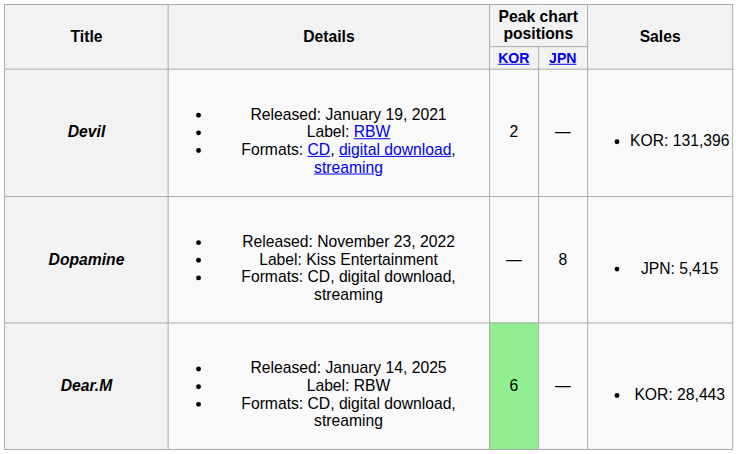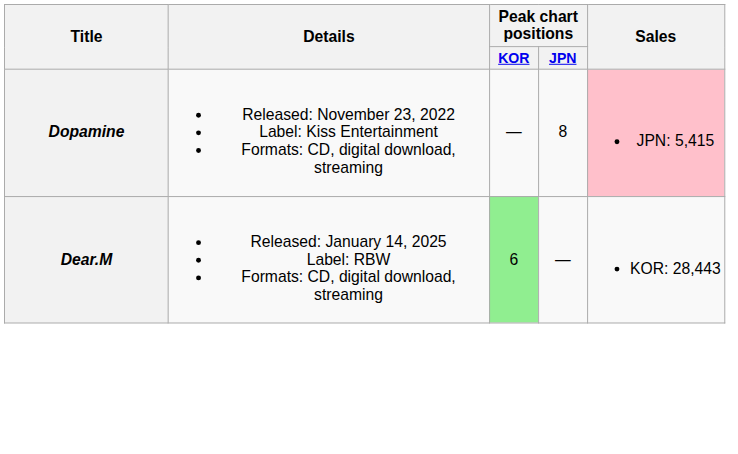- row: Devil | Released: January 19, 2021 Label: RBW Formats: CD, digital download, streaming | 2 | — | KOR: 131,396
Dopamine | Sales: no background -> pink background
